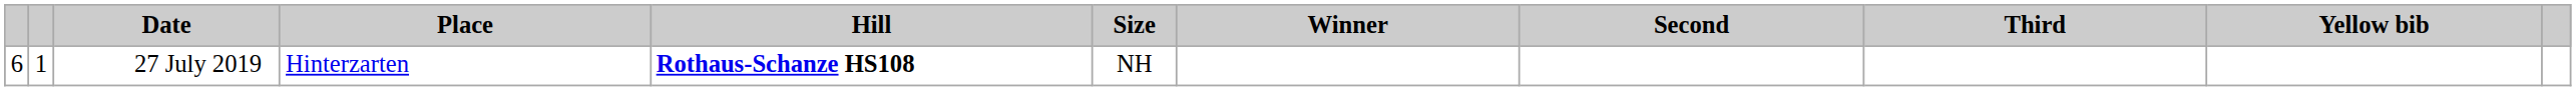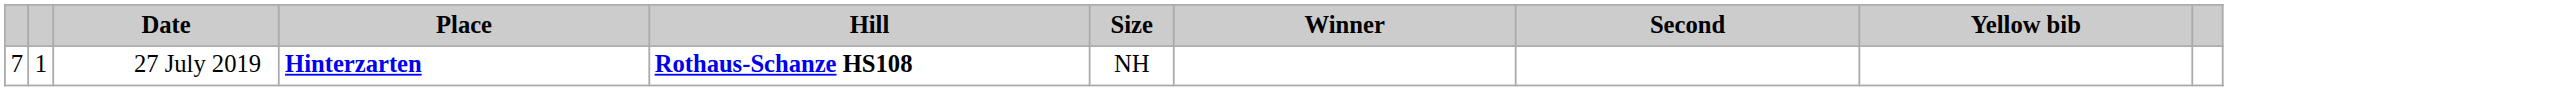- column: Third
27 July 2019 | column 1: 6 -> 7
27 July 2019 | Place: normal -> bold
